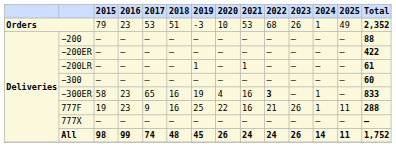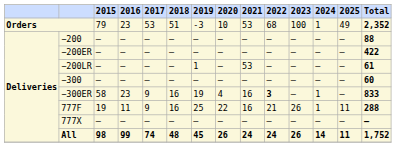Orders | column 11: 26 -> 100
−200LR | column 9: 1 -> 53
−300ER | column 5: 65 -> 9
777F | column 4: 23 -> 11
